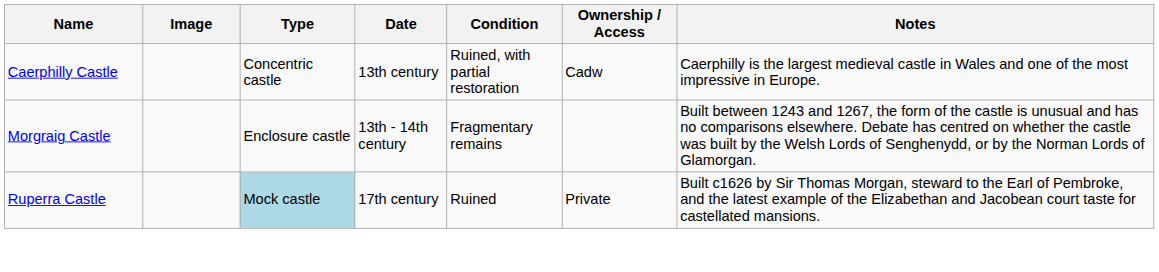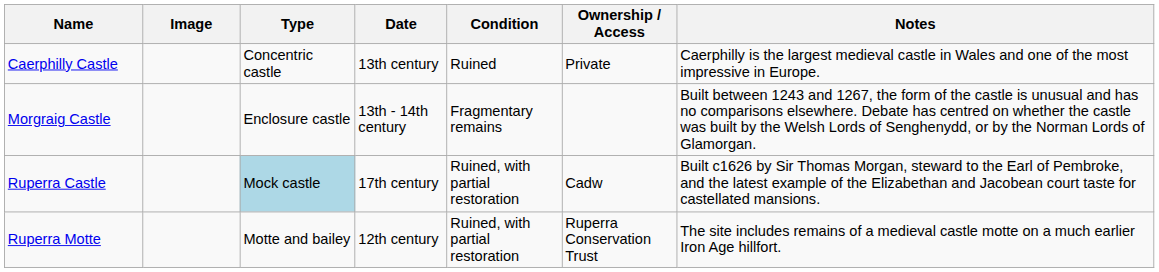Caerphilly Castle | Condition: Ruined, with partial restoration -> Ruined
Caerphilly Castle | Ownership / Access: Cadw -> Private
Ruperra Castle | Condition: Ruined -> Ruined, with partial restoration
Ruperra Castle | Ownership / Access: Private -> Cadw
+ row: Ruperra Motte | Motte and bailey | 12th century | Ruined, with partial restoration | Ruperra Conservation Trust | The site includes remains of a medieval castle motte on a much earlier Iron Age hillfort.
